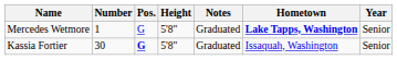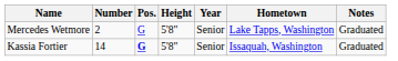columns swapped: Year <-> Notes
Mercedes Wetmore | Number: 1 -> 2
Mercedes Wetmore | Hometown: bold -> normal
Kassia Fortier | Number: 30 -> 14
